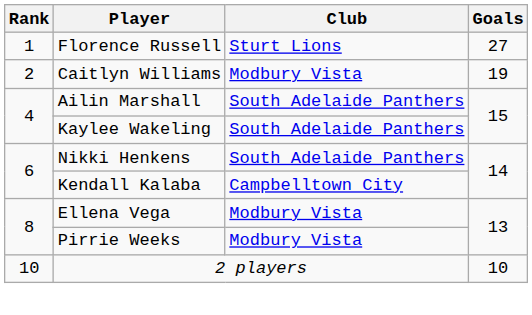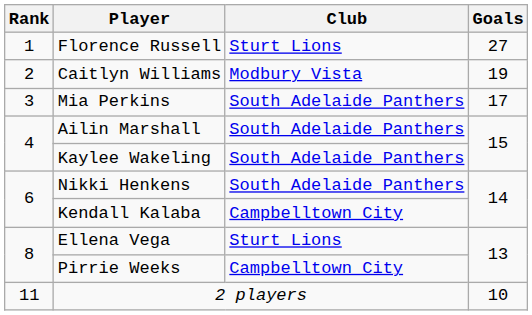+ row: 3 | Mia Perkins | South Adelaide Panthers | 17
Ellena Vega | Club: Modbury Vista -> Sturt Lions
Pirrie Weeks | Club: Modbury Vista -> Campbelltown City
2 players | Rank: 10 -> 11
